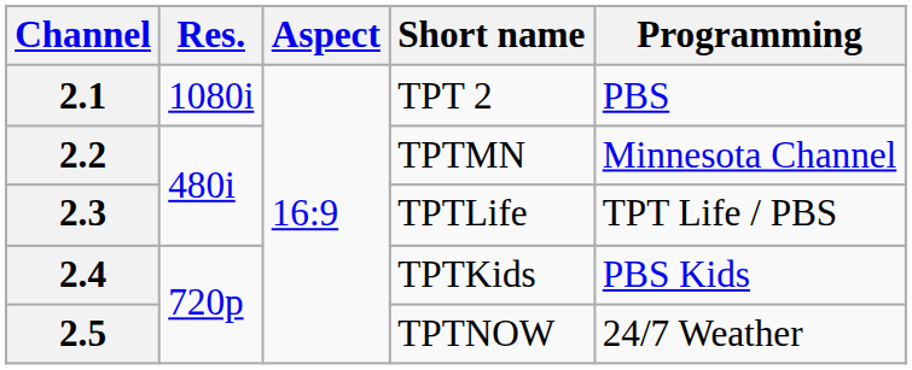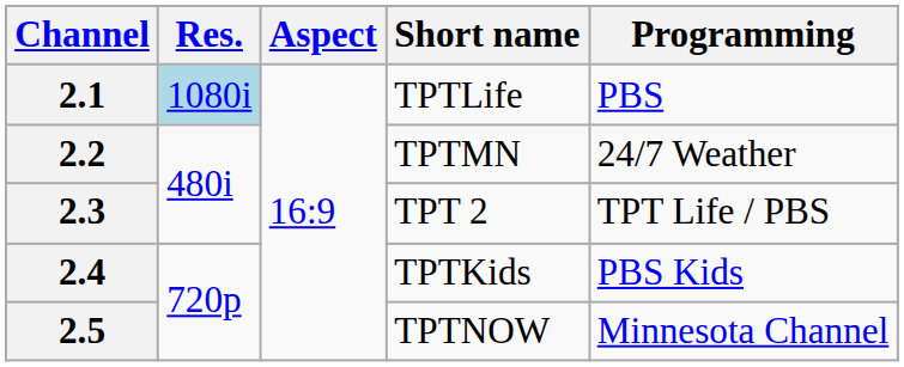2.1 | Res.: no background -> lightblue background
2.1 | Short name: TPT 2 -> TPTLife
2.2 | Programming: Minnesota Channel -> 24/7 Weather
2.3 | Short name: TPTLife -> TPT 2
2.5 | Programming: 24/7 Weather -> Minnesota Channel
